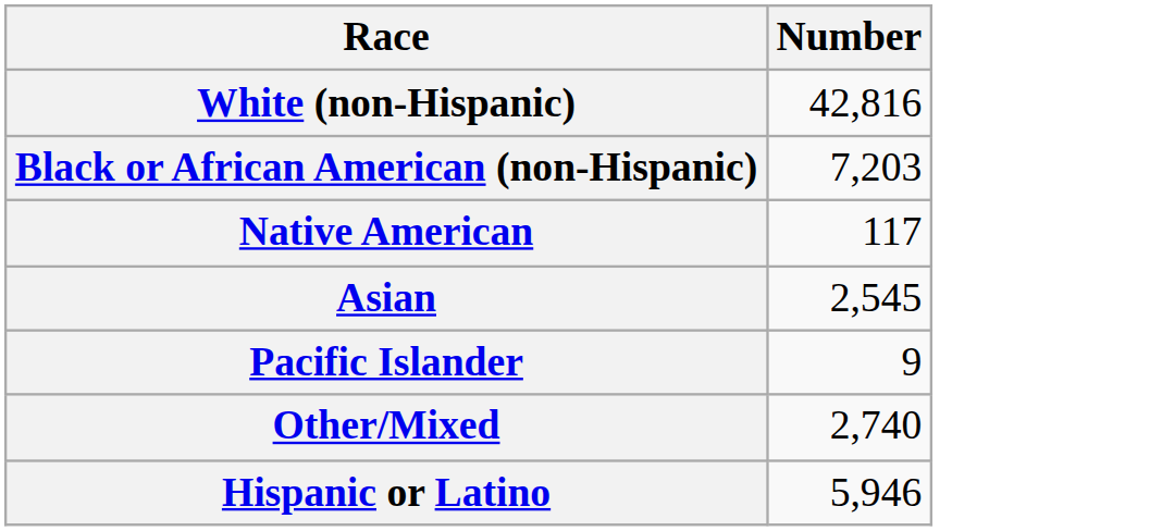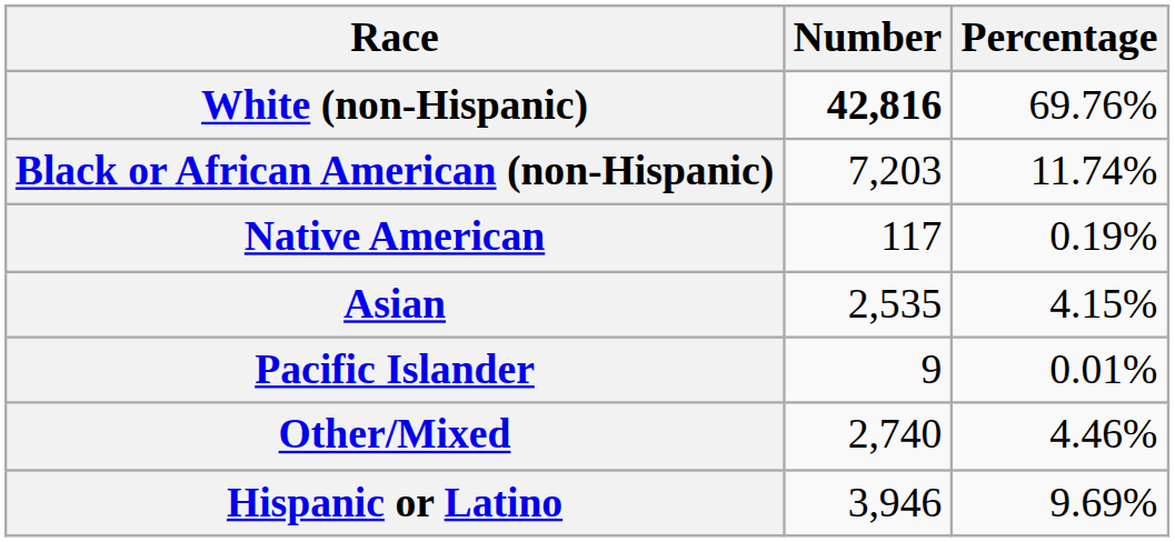+ column: Percentage | 69.76% | 11.74% | 0.19% | 4.15% | 0.01% | 4.46% | 9.69%
White (non-Hispanic) | Number: normal -> bold
Asian | Number: 2,545 -> 2,535
Hispanic or Latino | Number: 5,946 -> 3,946
